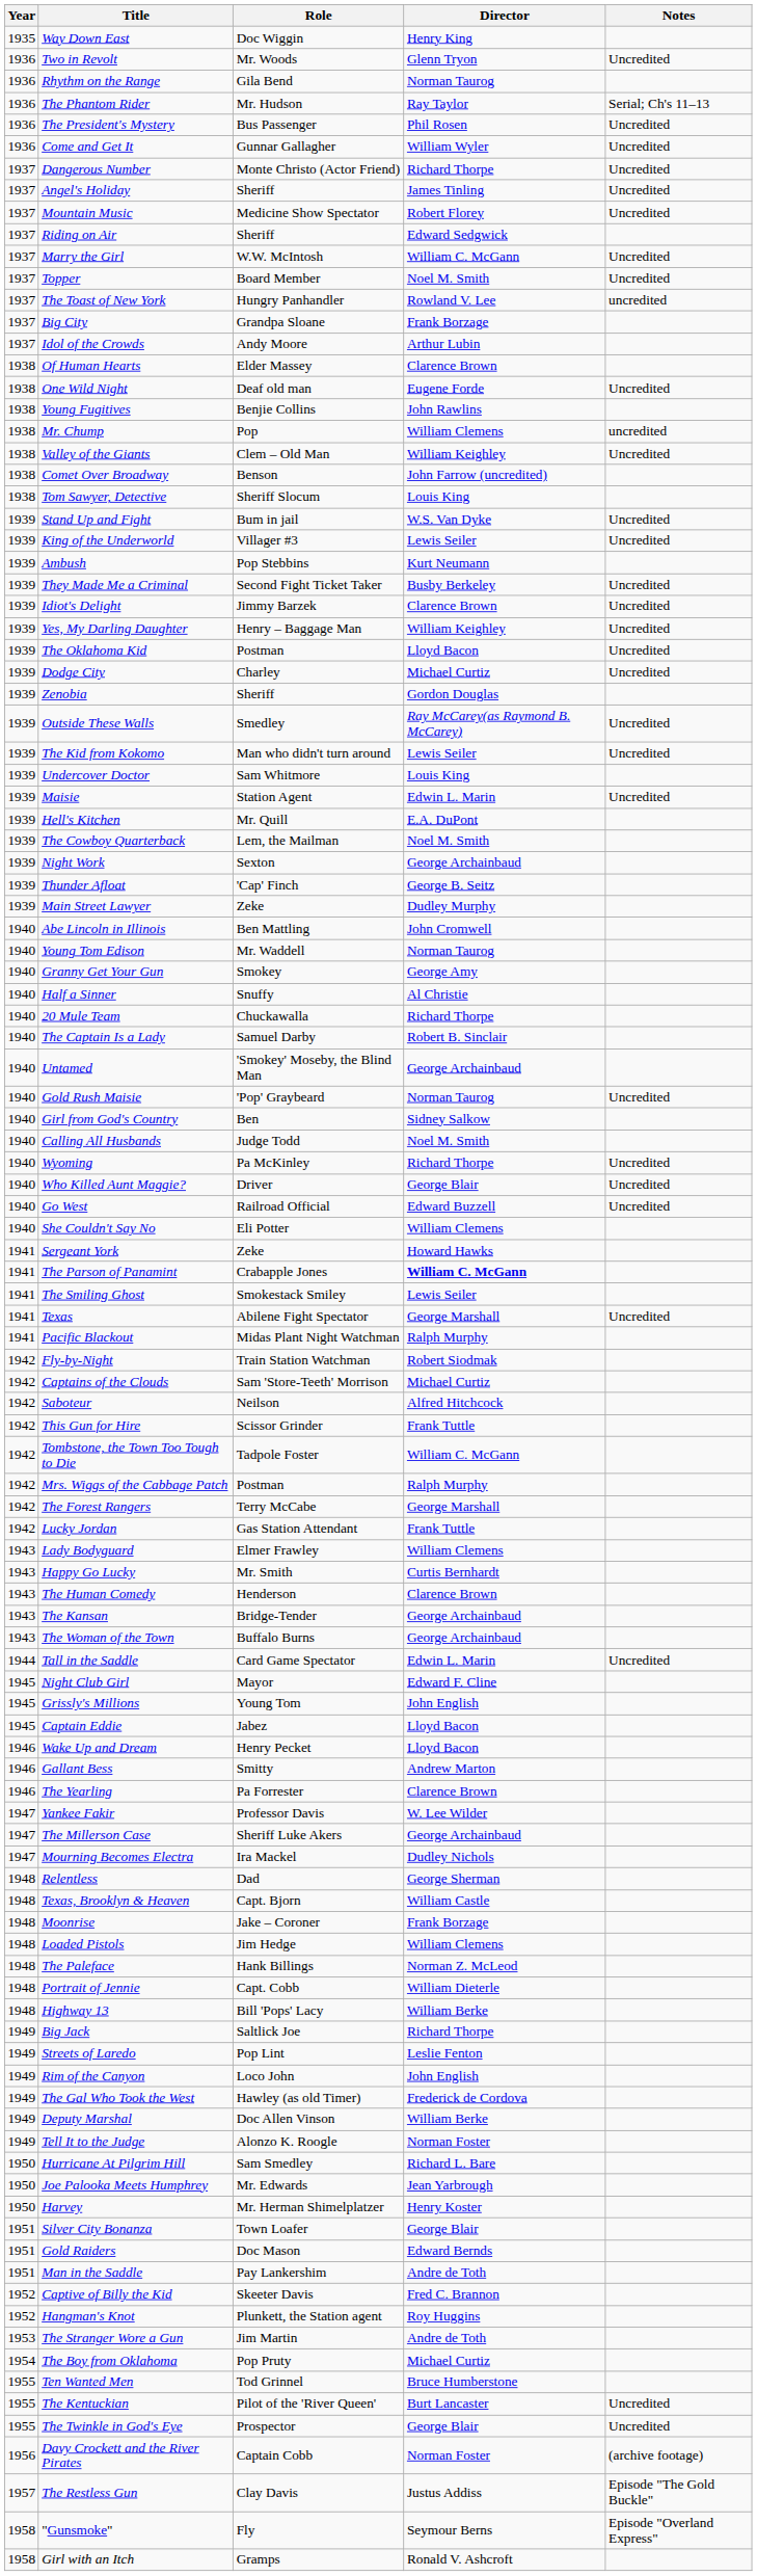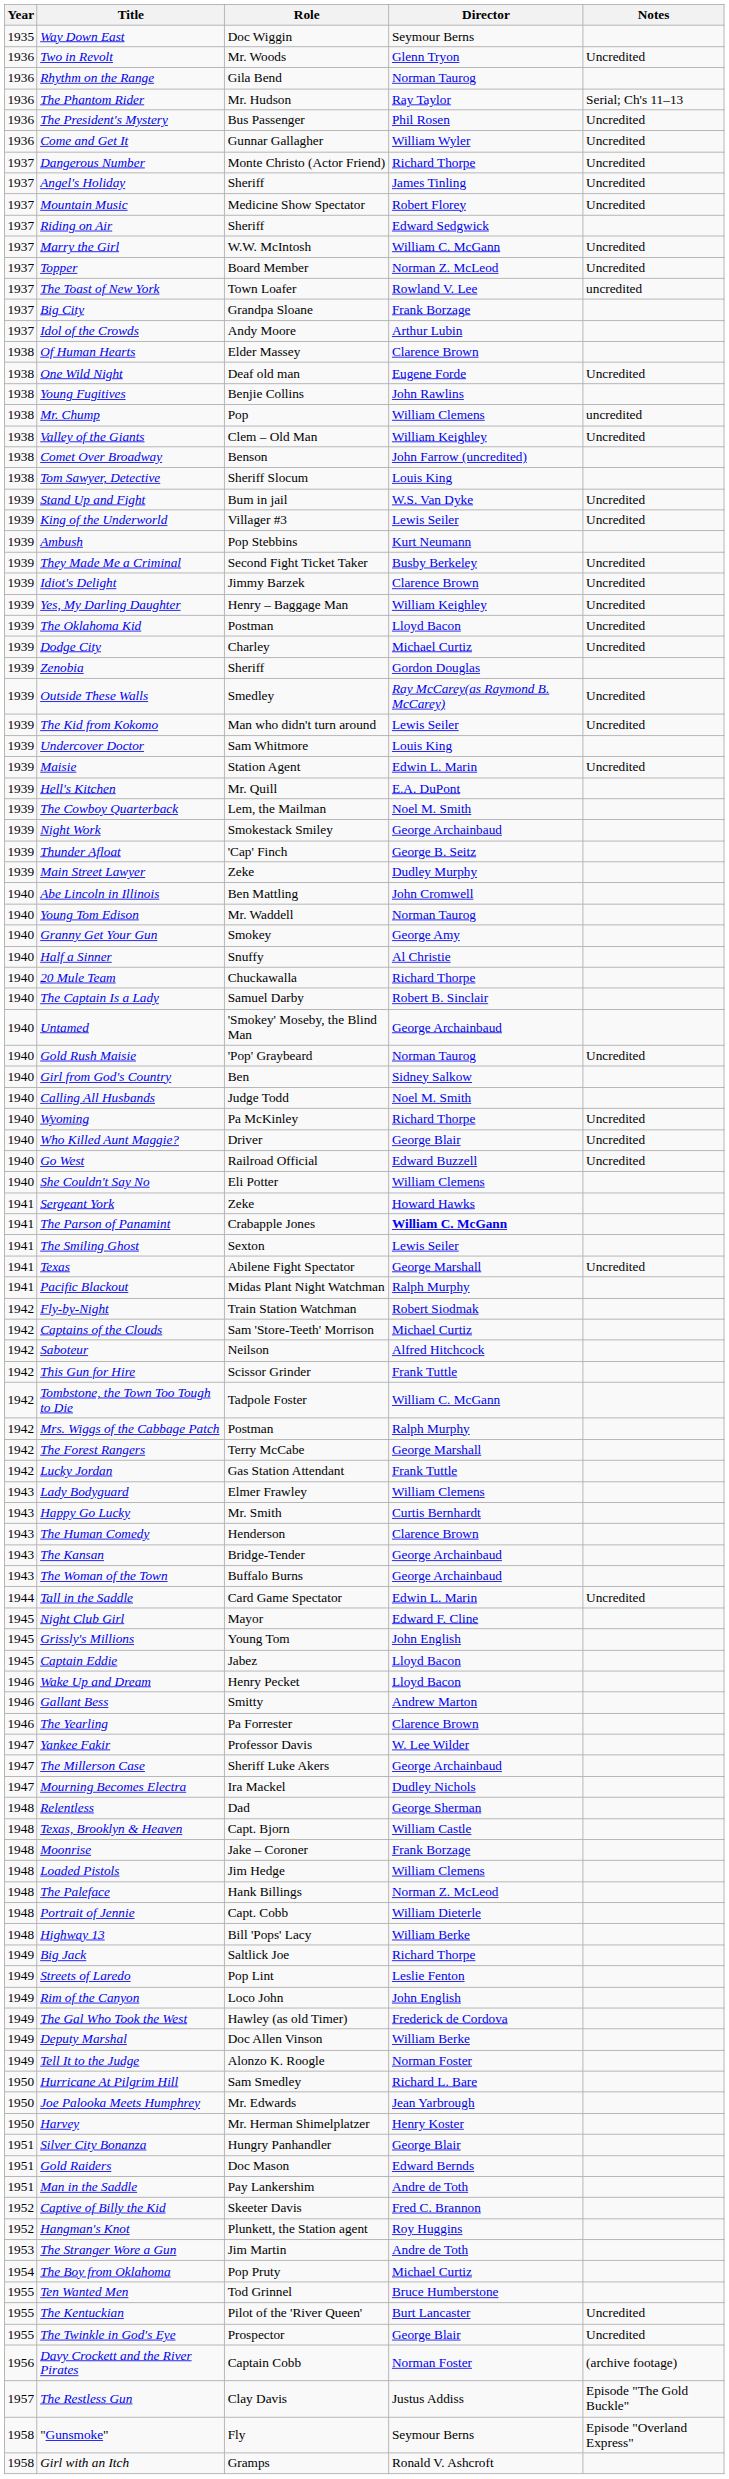Way Down East | Director: Henry King -> Seymour Berns
Topper | Director: Noel M. Smith -> Norman Z. McLeod
The Toast of New York | Role: Hungry Panhandler -> Town Loafer
Night Work | Role: Sexton -> Smokestack Smiley
The Smiling Ghost | Role: Smokestack Smiley -> Sexton
Silver City Bonanza | Role: Town Loafer -> Hungry Panhandler
